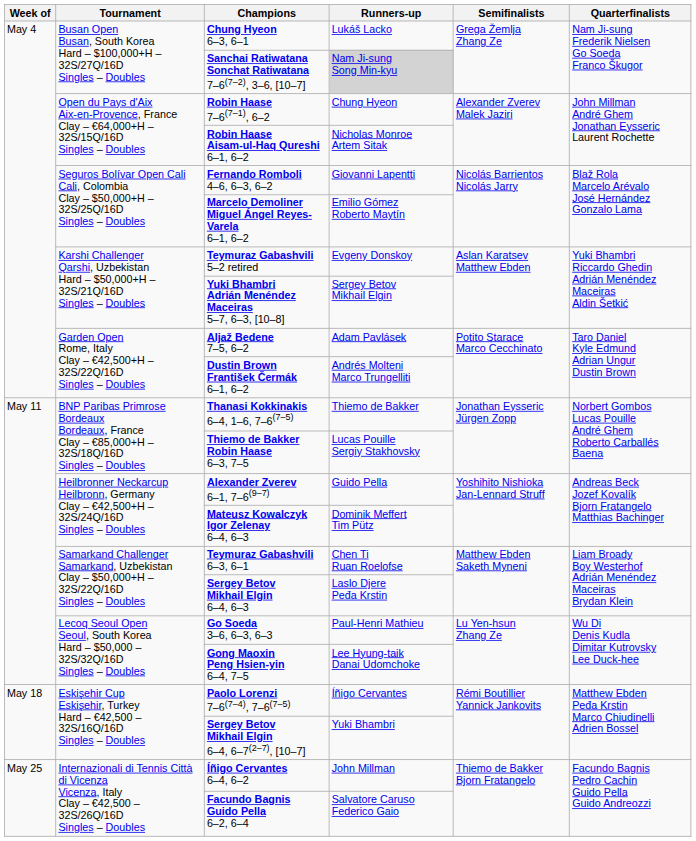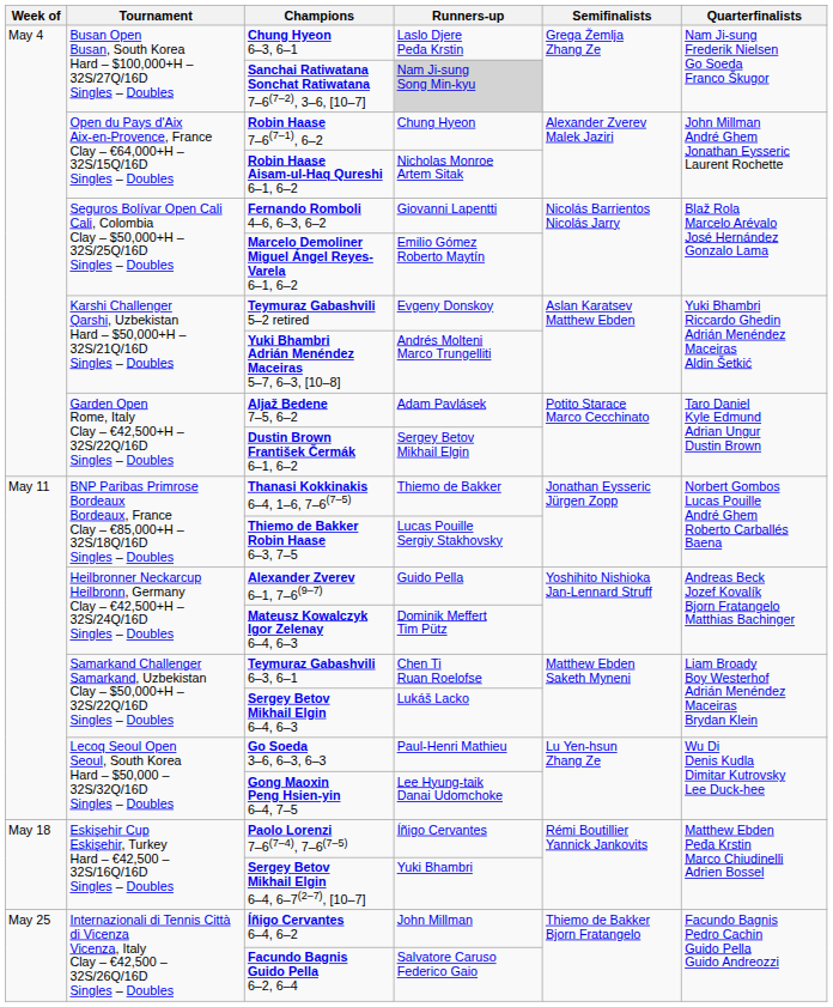Chung Hyeon 6–3, 6–1 | Runners-up: Lukáš Lacko -> Laslo Djere Peđa Krstin
Yuki Bhambri Adrián Menéndez Maceiras 5–7, 6–3, [10–8] | Runners-up: Sergey Betov Mikhail Elgin -> Andrés Molteni Marco Trungelliti
Dustin Brown František Čermák 6–1, 6–2 | Runners-up: Andrés Molteni Marco Trungelliti -> Sergey Betov Mikhail Elgin
Sergey Betov Mikhail Elgin 6–4, 6–3 | Runners-up: Laslo Djere Peđa Krstin -> Lukáš Lacko
